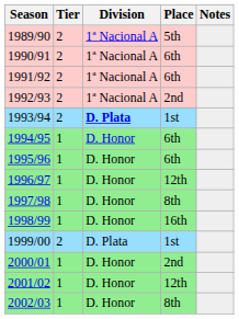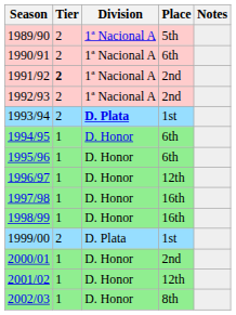1991/92 | Tier: normal -> bold
1991/92 | Place: 6th -> 2nd
1997/98 | Place: 8th -> 16th
